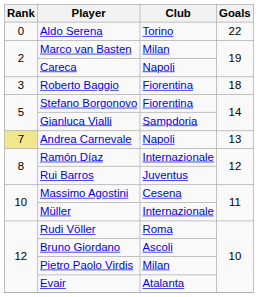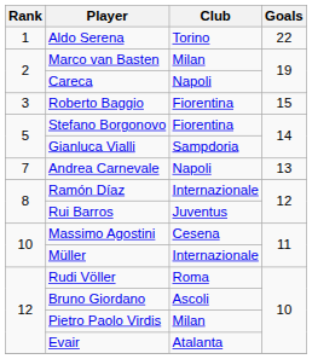Aldo Serena | Rank: 0 -> 1
Roberto Baggio | Goals: 18 -> 15
Andrea Carnevale | Rank: khaki background -> no background
